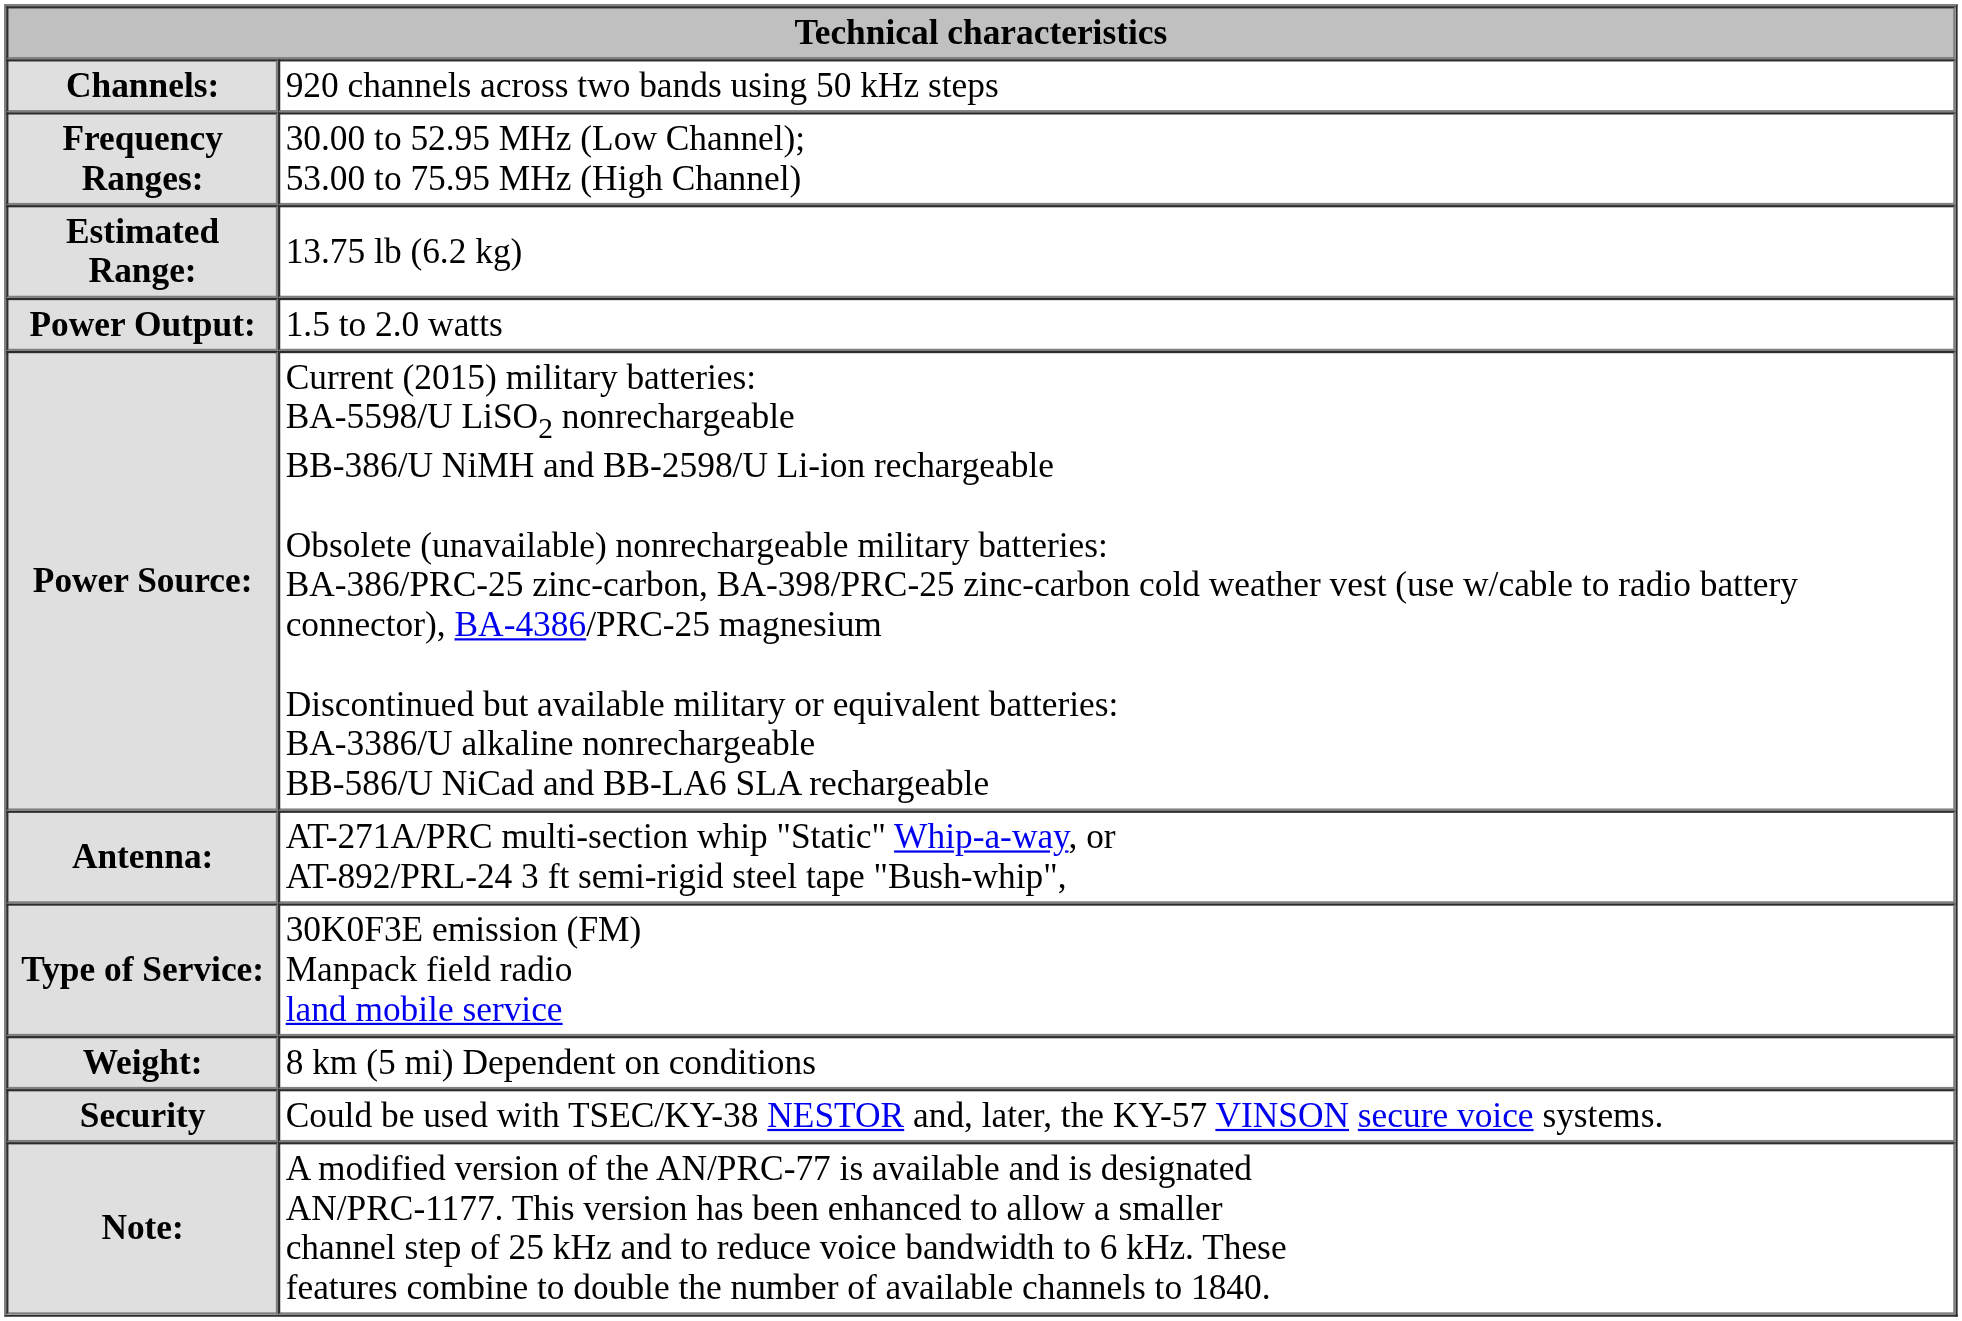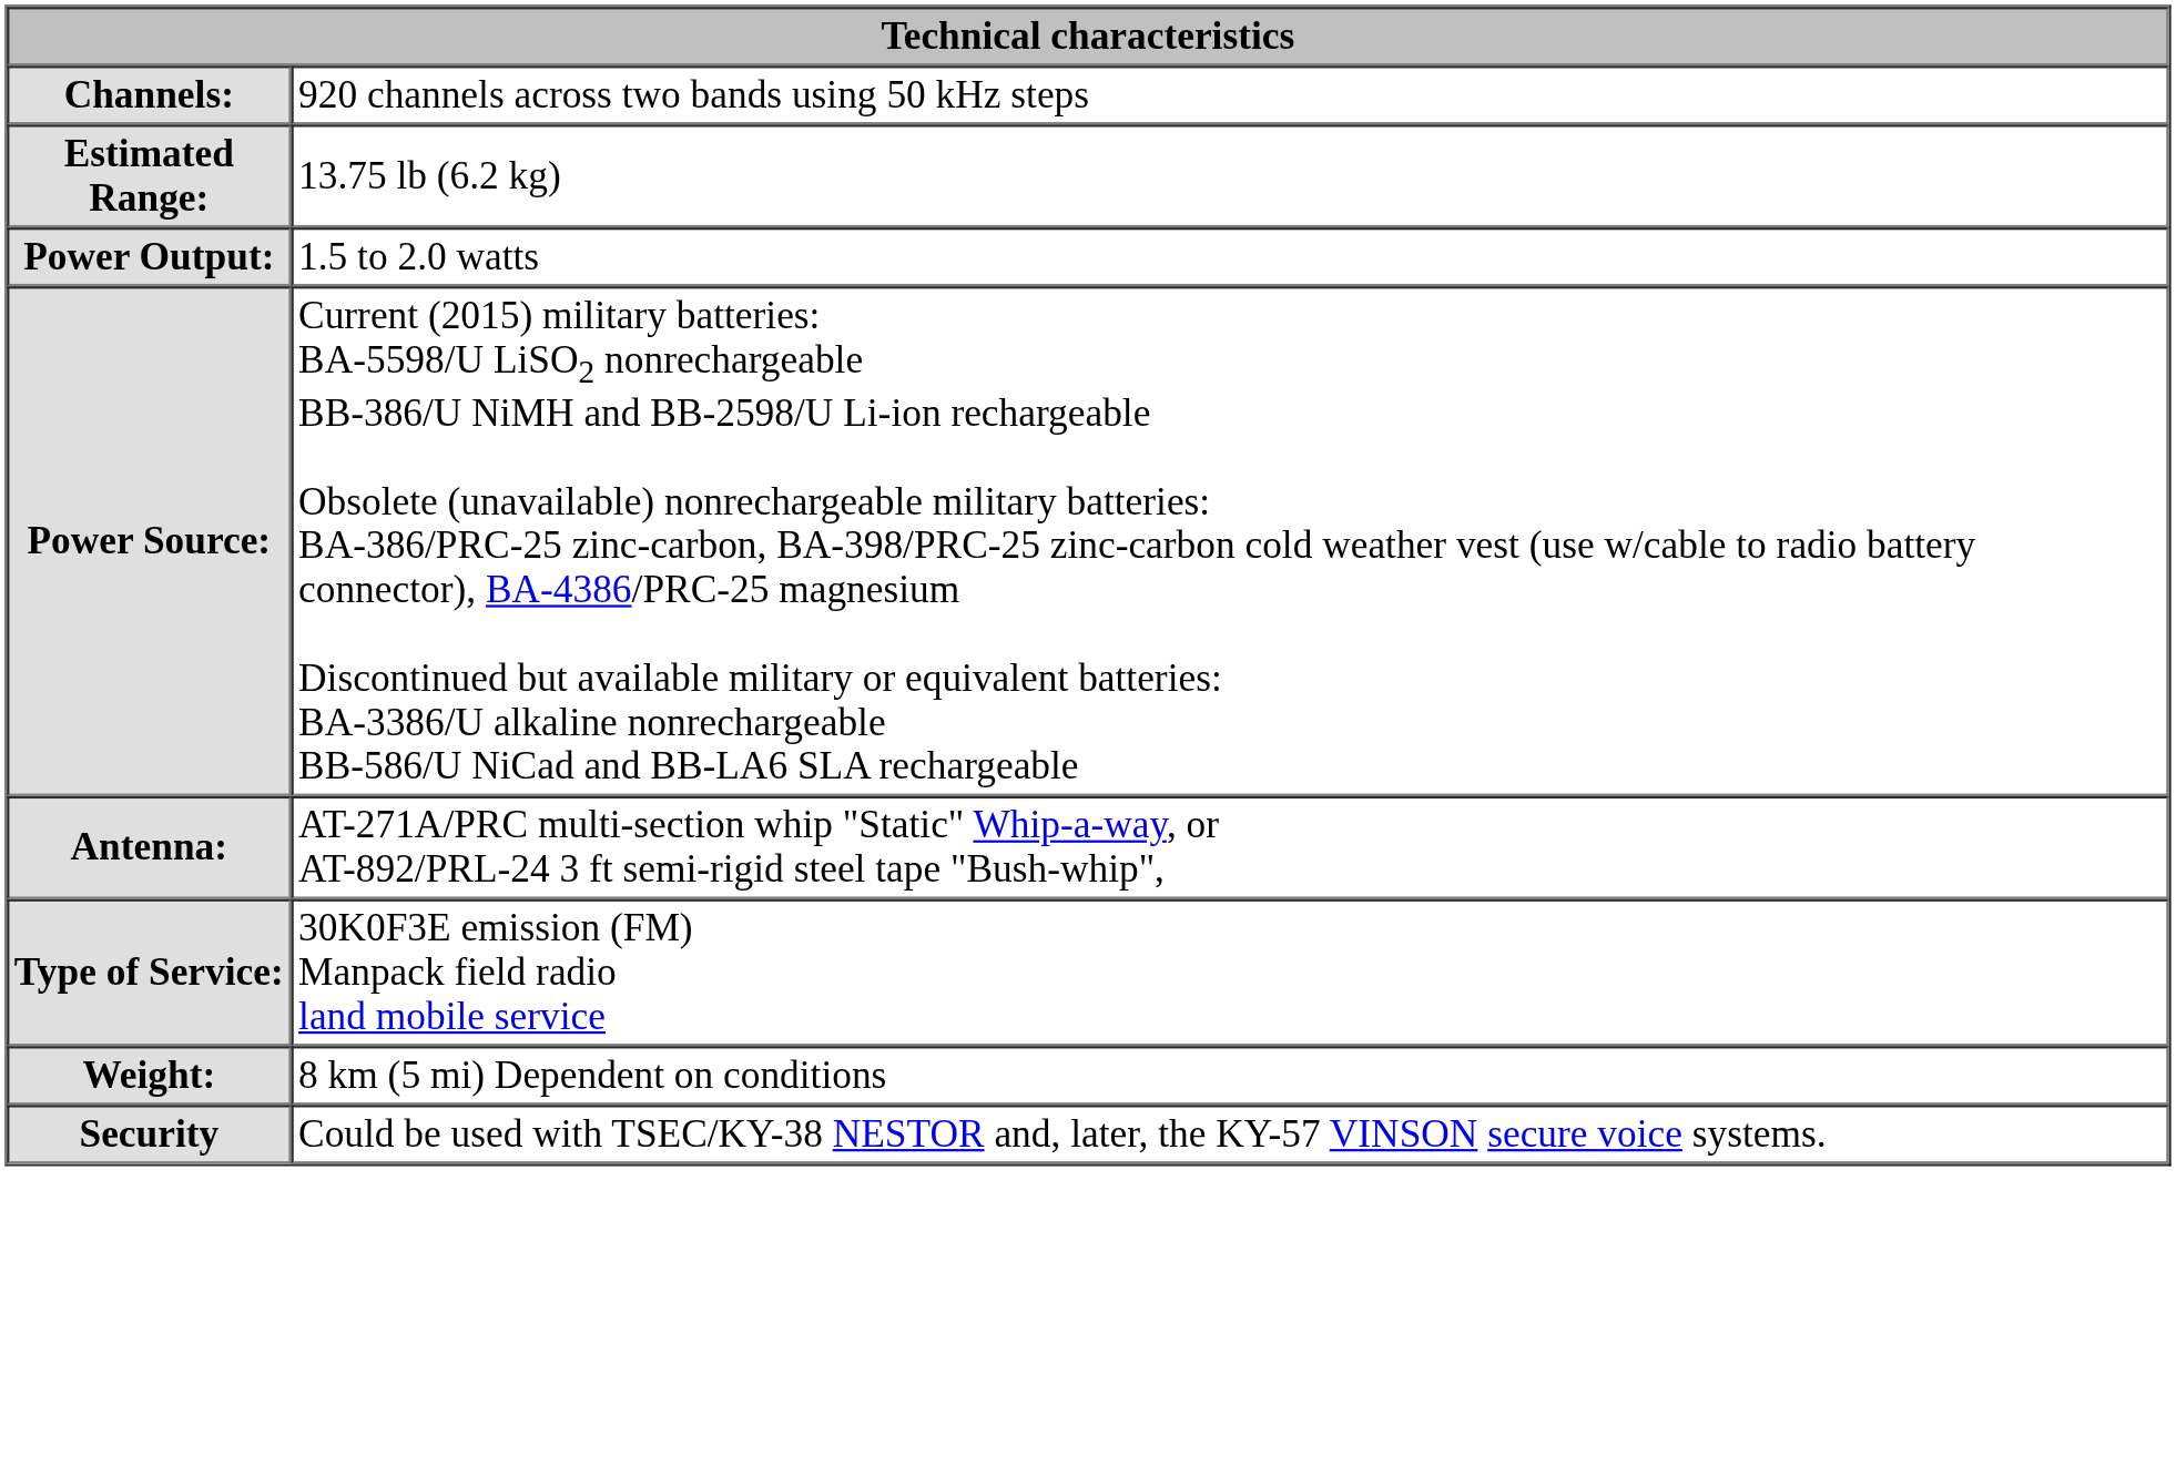- row: Frequency Ranges: | 30.00 to 52.95 MHz (Low Channel); 53.00 to 75.95 MHz (High Channel)
- row: Note: | A modified version of the AN/PRC-77 is available and is designated AN/PRC-1177. This version has been enhanced to allow a smaller channel step of 25 kHz and to reduce voice bandwidth to 6 kHz. These features combine to double the number of available channels to 1840.
